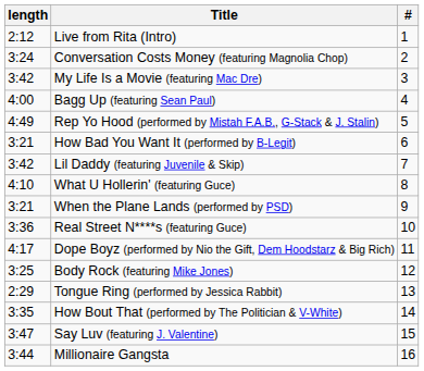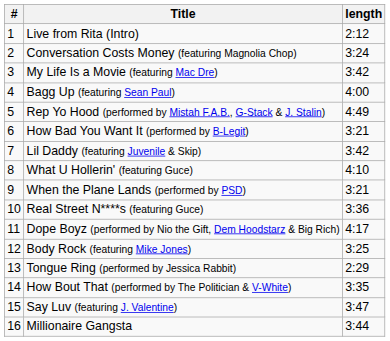columns swapped: # <-> length
